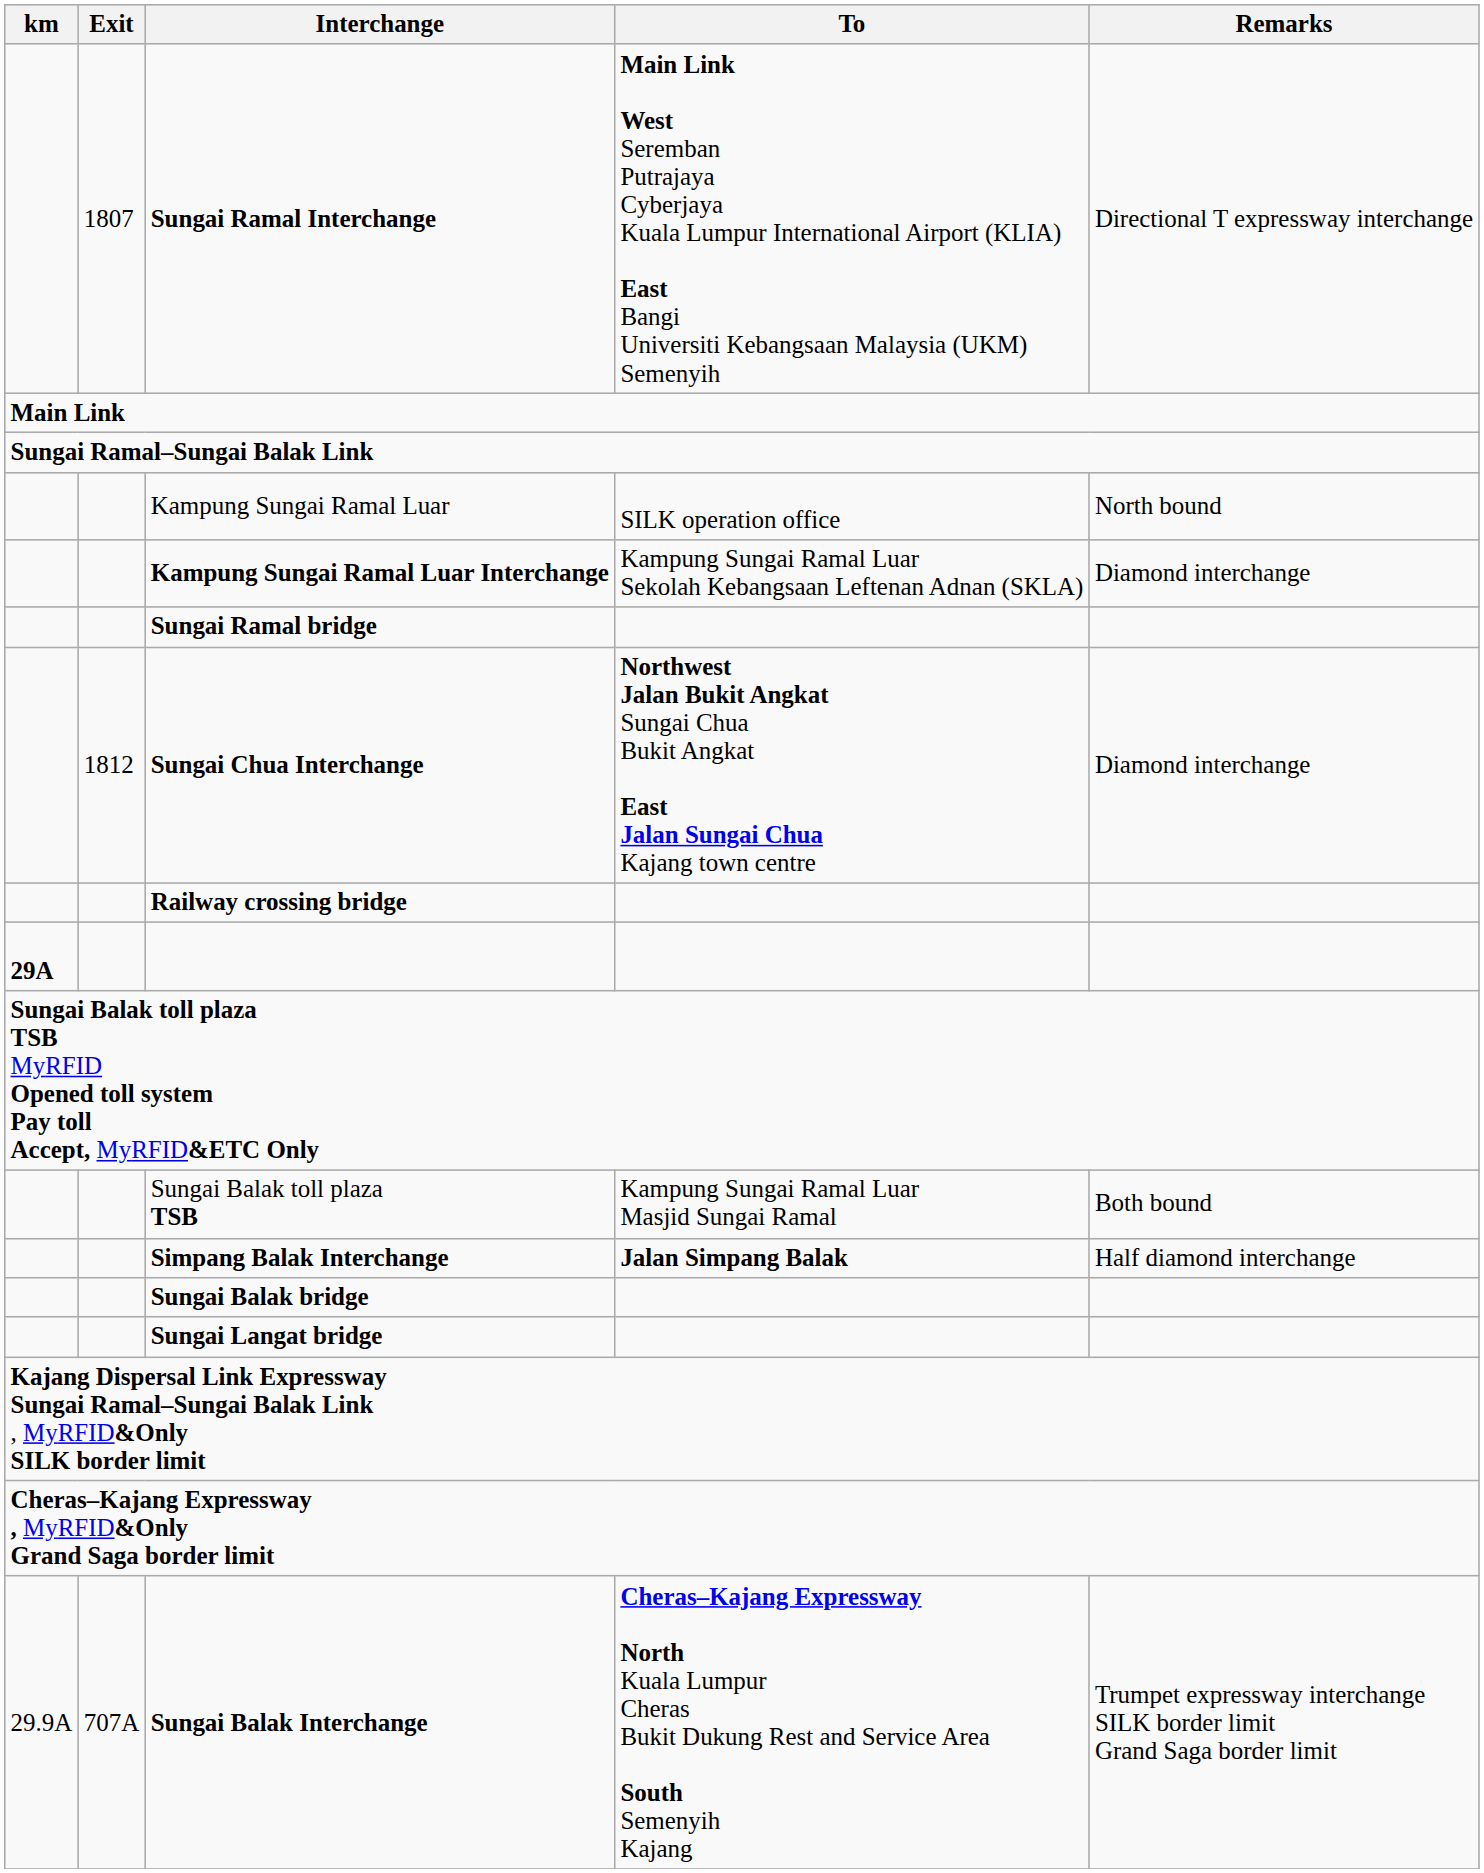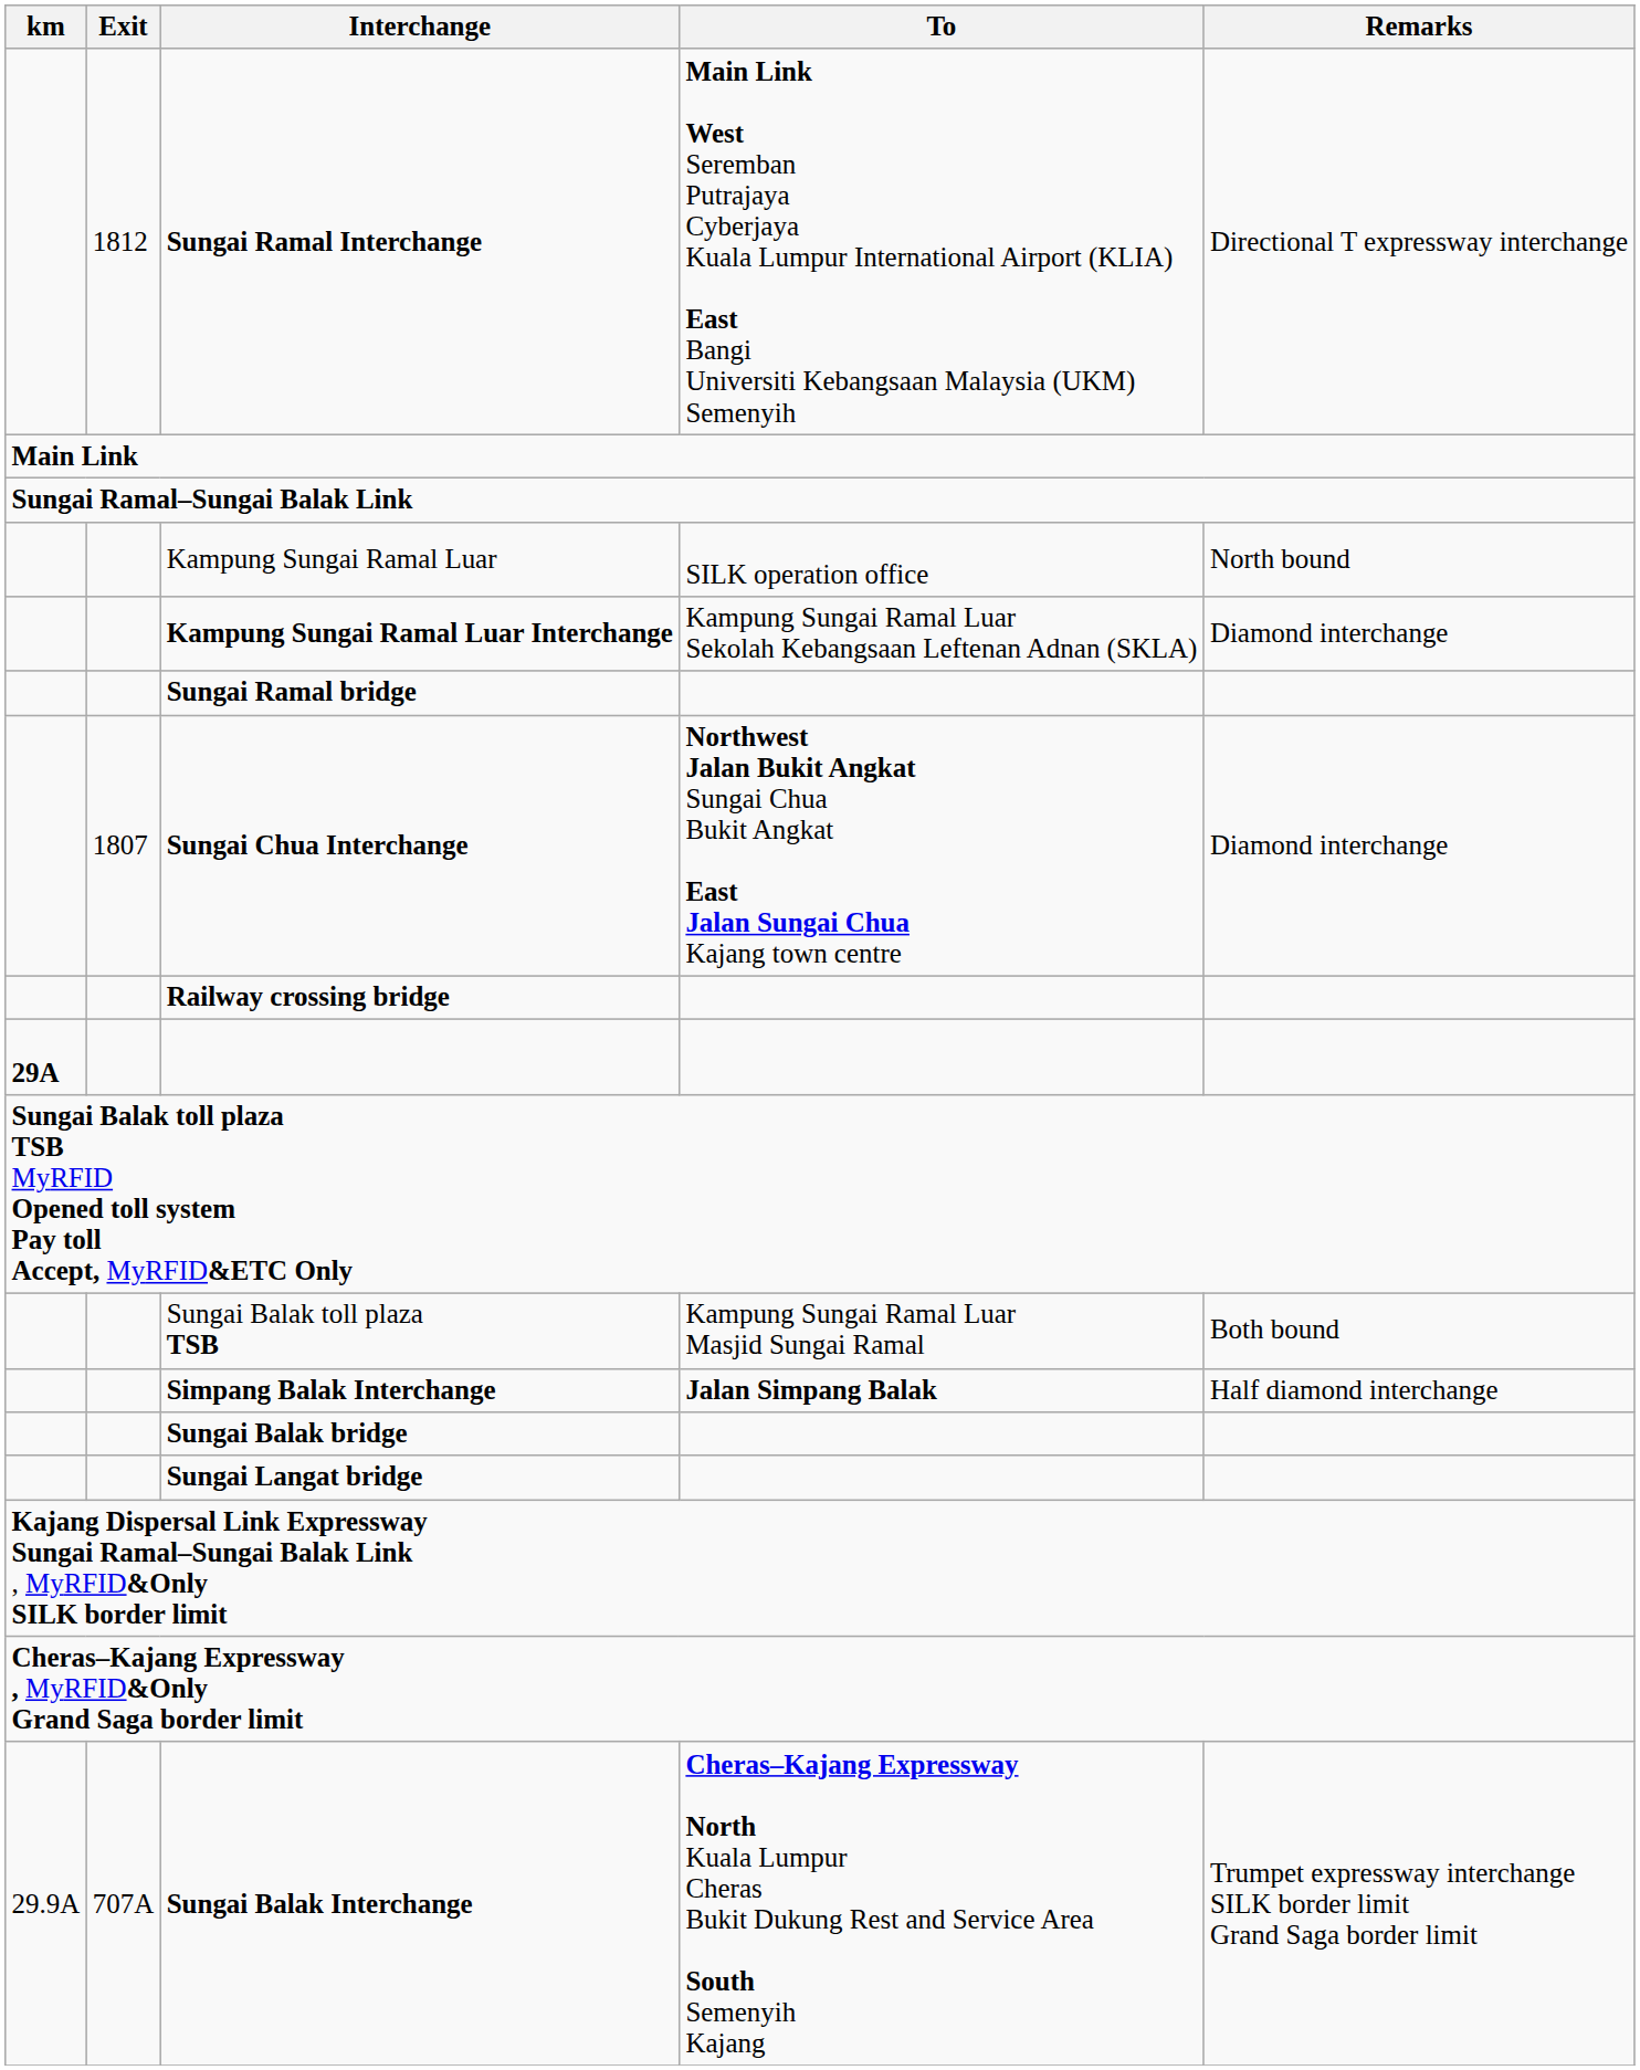Sungai Ramal Interchange | Exit: 1807 -> 1812
Sungai Chua Interchange | Exit: 1812 -> 1807
